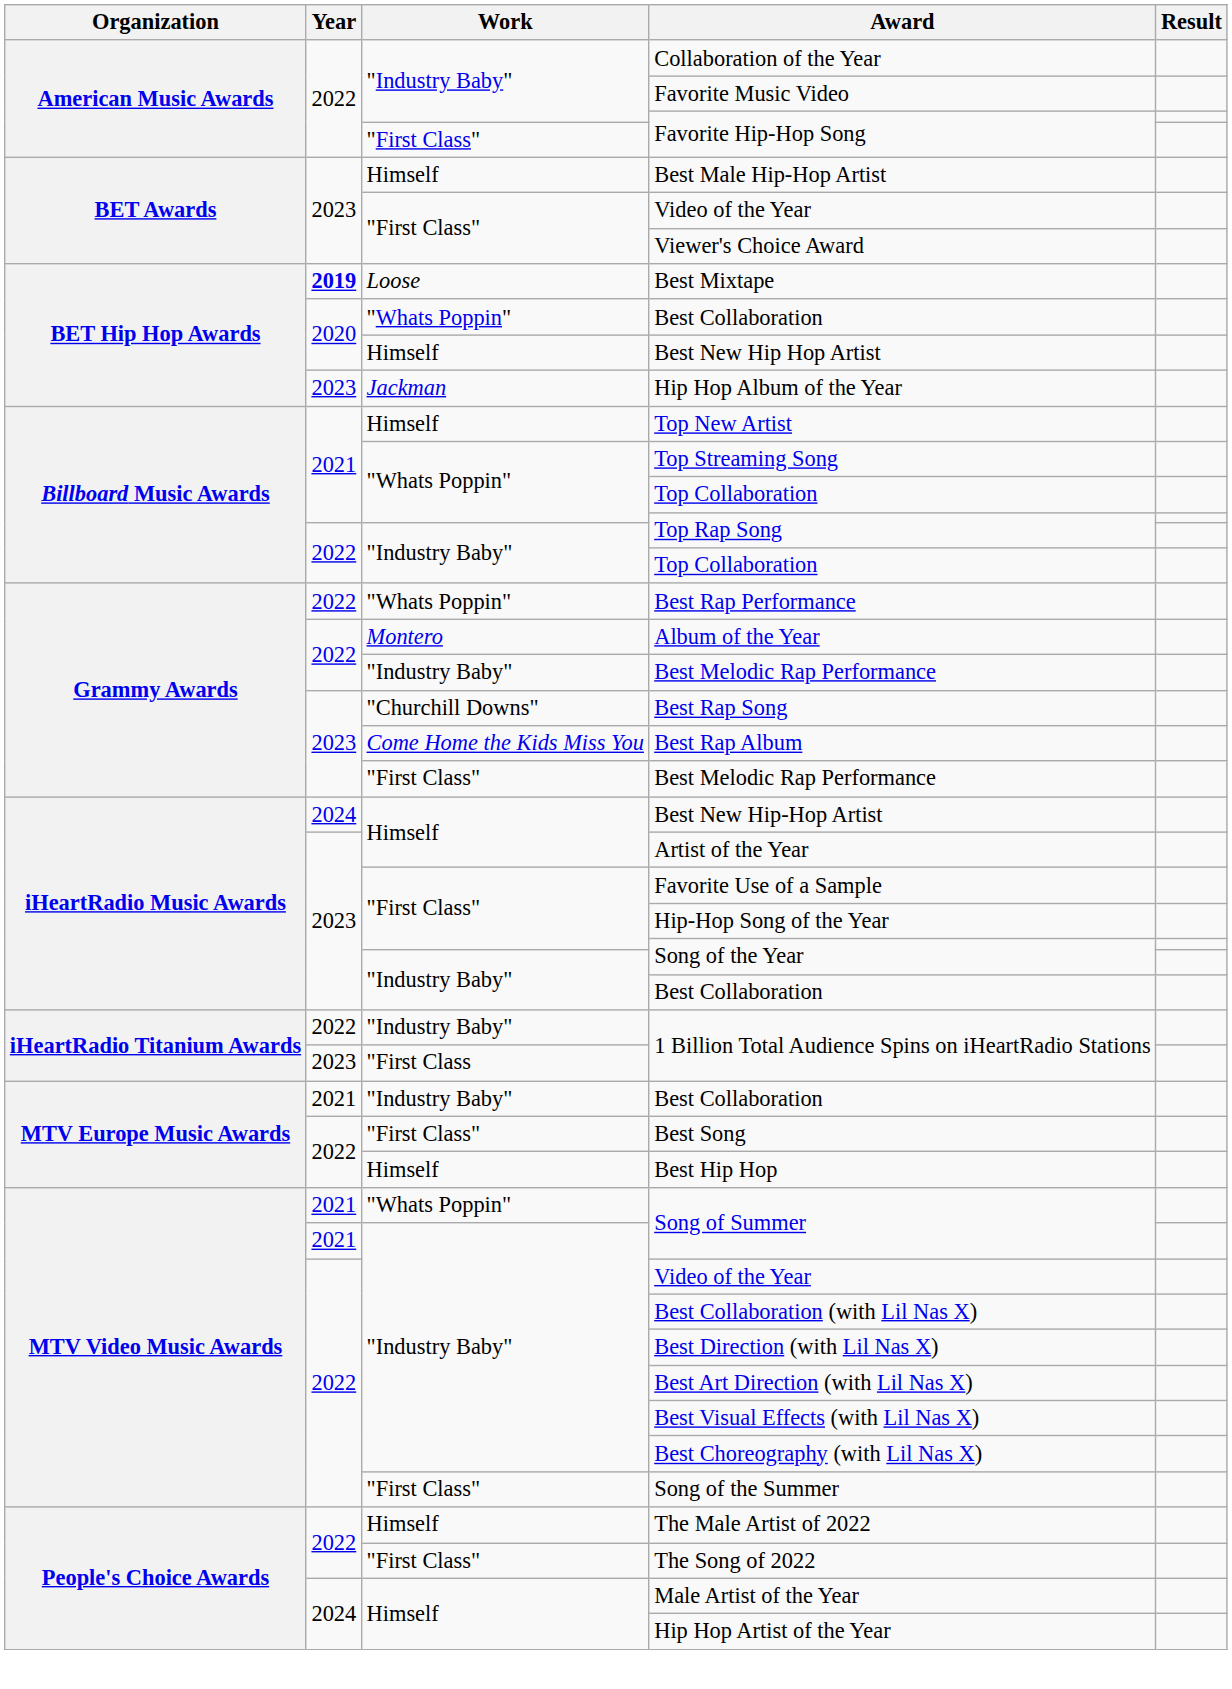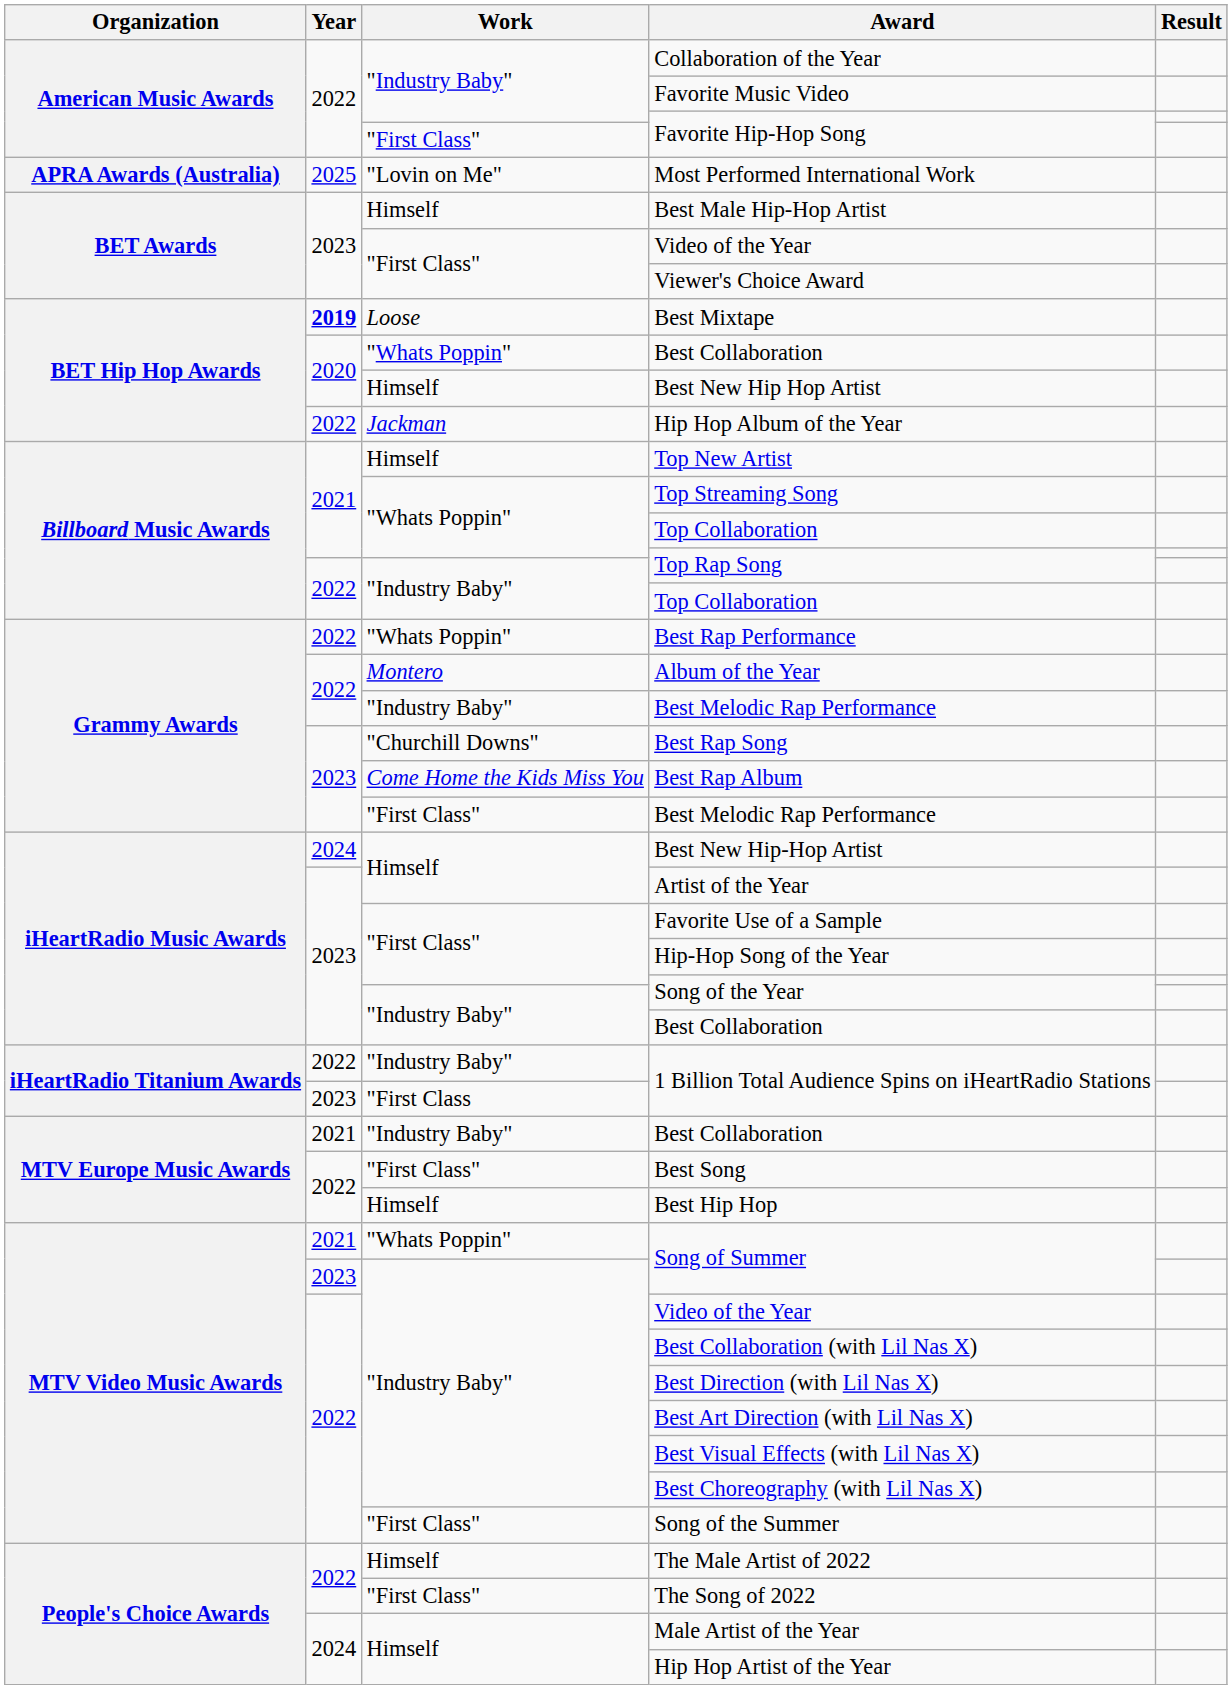+ row: APRA Awards (Australia) | 2025 | "Lovin on Me" | Most Performed International Work
Hip Hop Album of the Year | Year: 2023 -> 2022
"Industry Baby" / Song of Summer | Year: 2021 -> 2023
